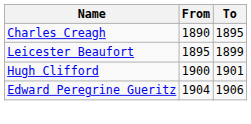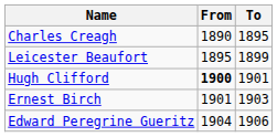Hugh Clifford | From: normal -> bold
+ row: Ernest Birch | 1901 | 1903
